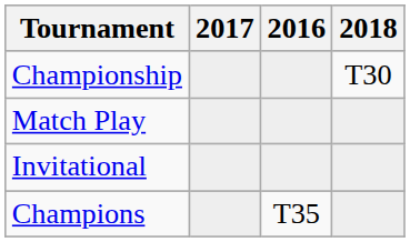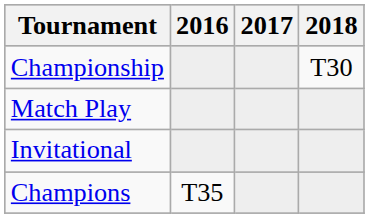columns swapped: 2016 <-> 2017
